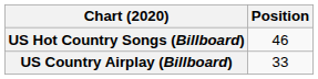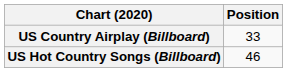rows swapped: US Country Airplay (Billboard) <-> US Hot Country Songs (Billboard)
